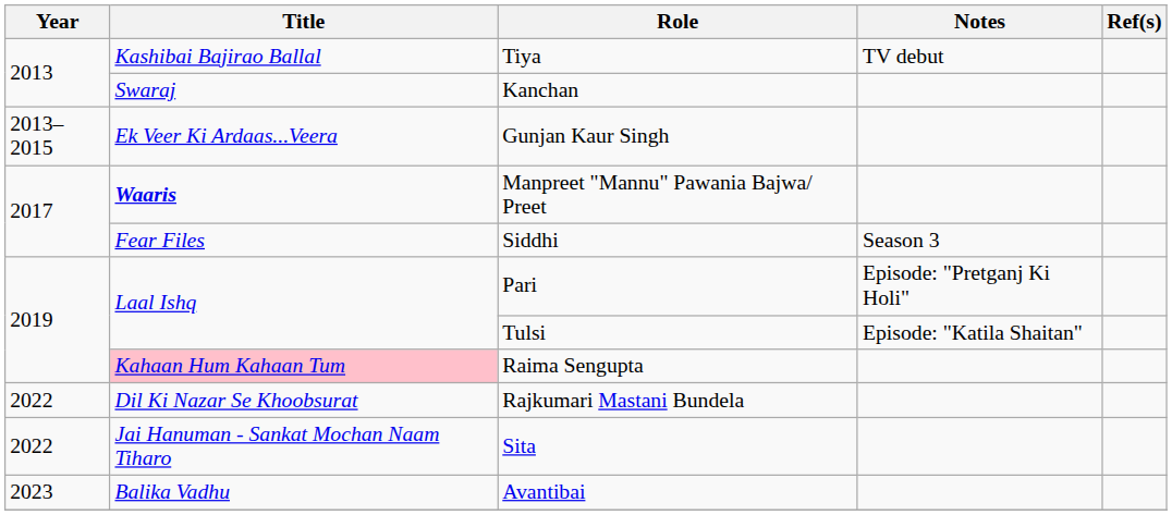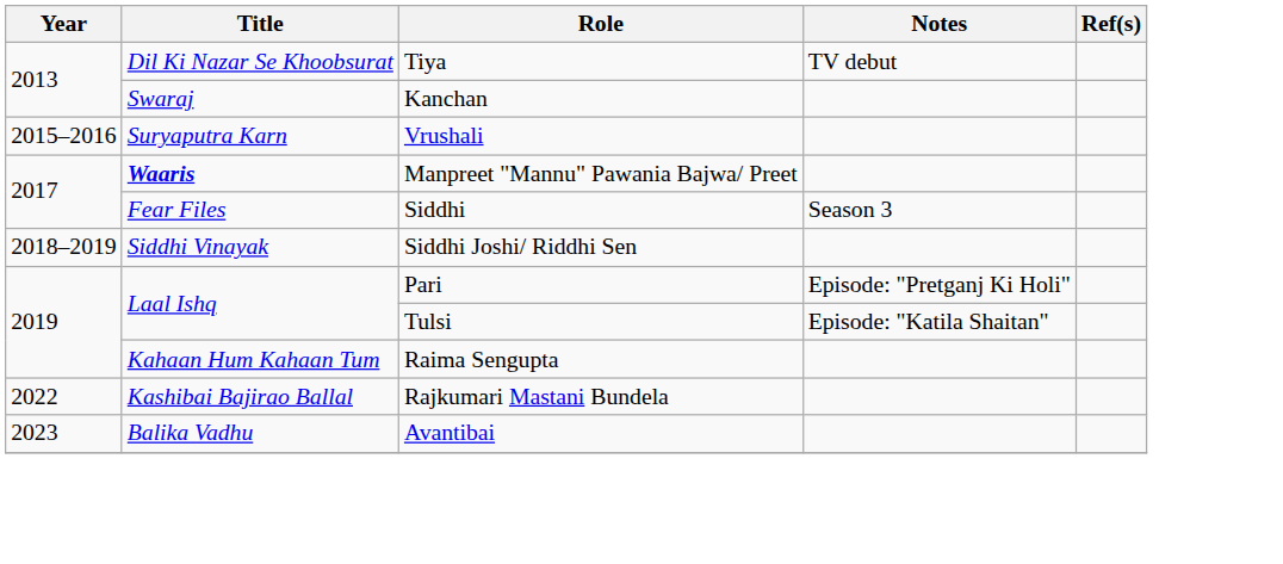Tiya | Title: Kashibai Bajirao Ballal -> Dil Ki Nazar Se Khoobsurat
- row: 2013–2015 | Ek Veer Ki Ardaas...Veera | Gunjan Kaur Singh
+ row: 2015–2016 | Suryaputra Karn | Vrushali
+ row: 2018–2019 | Siddhi Vinayak | Siddhi Joshi/ Riddhi Sen
Raima Sengupta | Title: pink background -> no background
Rajkumari Mastani Bundela | Title: Dil Ki Nazar Se Khoobsurat -> Kashibai Bajirao Ballal
- row: 2022 | Jai Hanuman - Sankat Mochan Naam Tiharo | Sita
